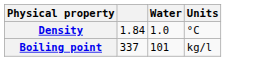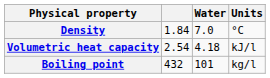Density | Water: 1.0 -> 7.0
+ row: Volumetric heat capacity | 2.54 | 4.18 | kJ/l
Boiling point | column 2: 337 -> 432
